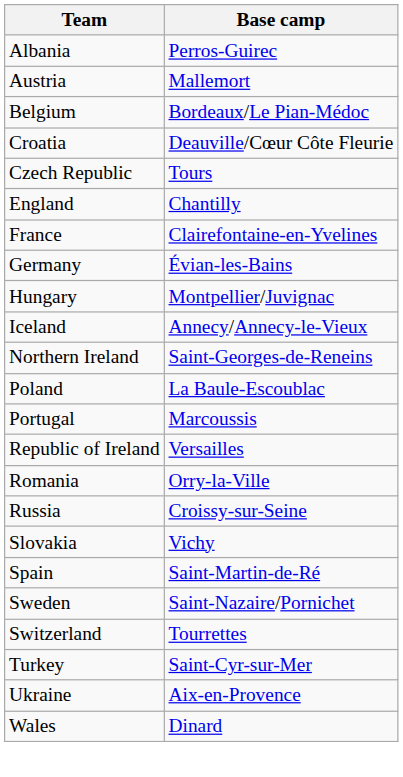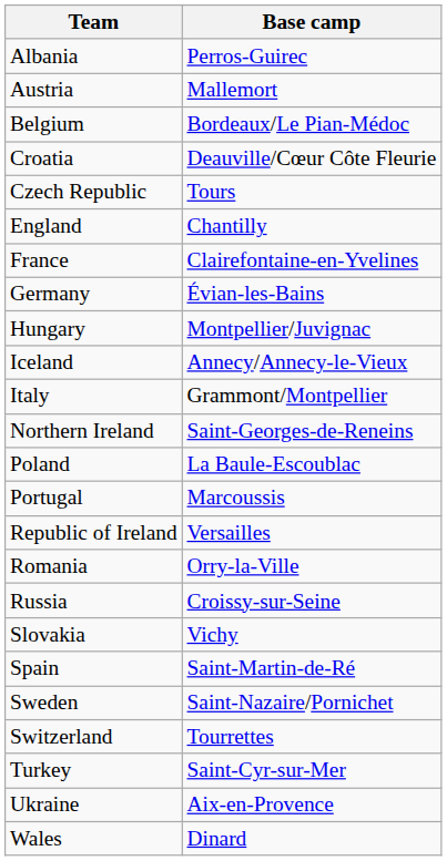+ row: Italy | Grammont/Montpellier
